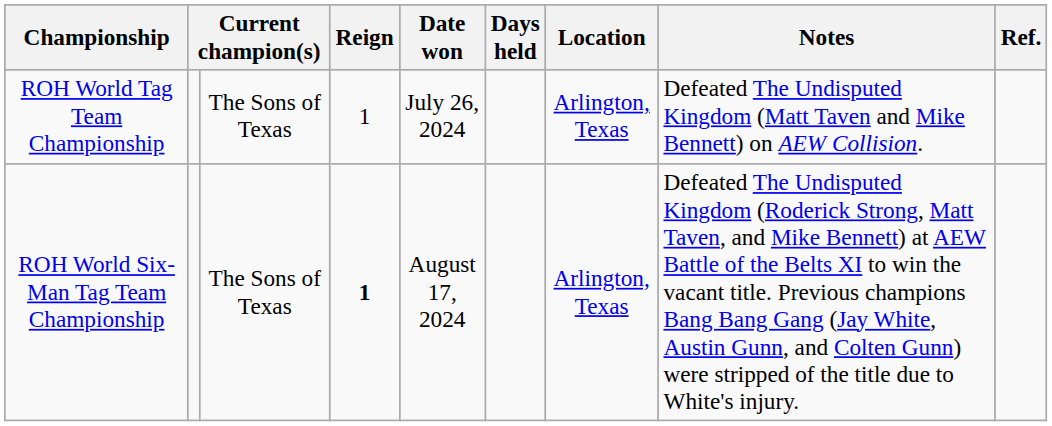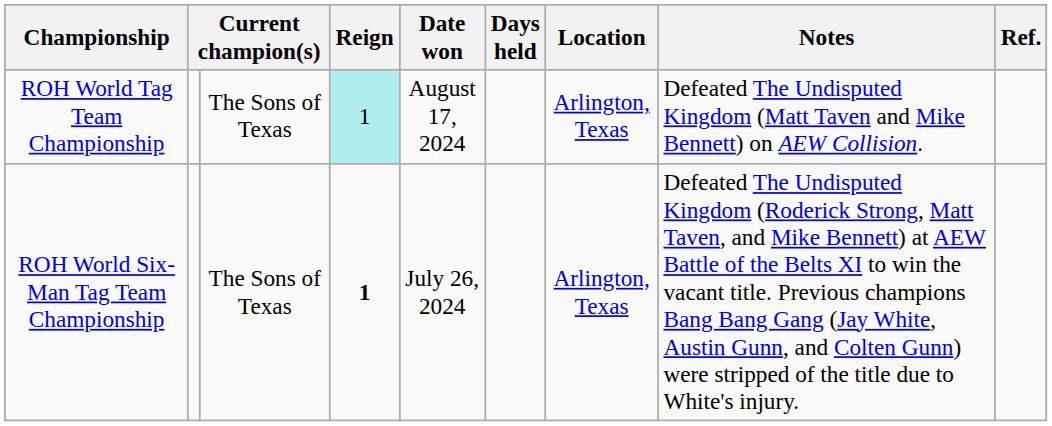ROH World Tag Team Championship | Reign: no background -> paleturquoise background
ROH World Tag Team Championship | Date won: July 26, 2024 -> August 17, 2024
ROH World Six-Man Tag Team Championship | Date won: August 17, 2024 -> July 26, 2024
